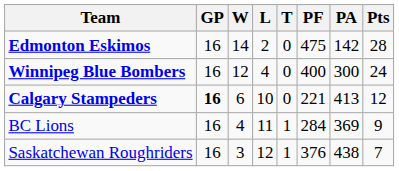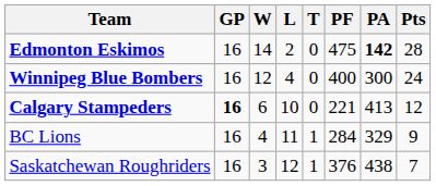Edmonton Eskimos | PA: normal -> bold
BC Lions | PA: 369 -> 329
